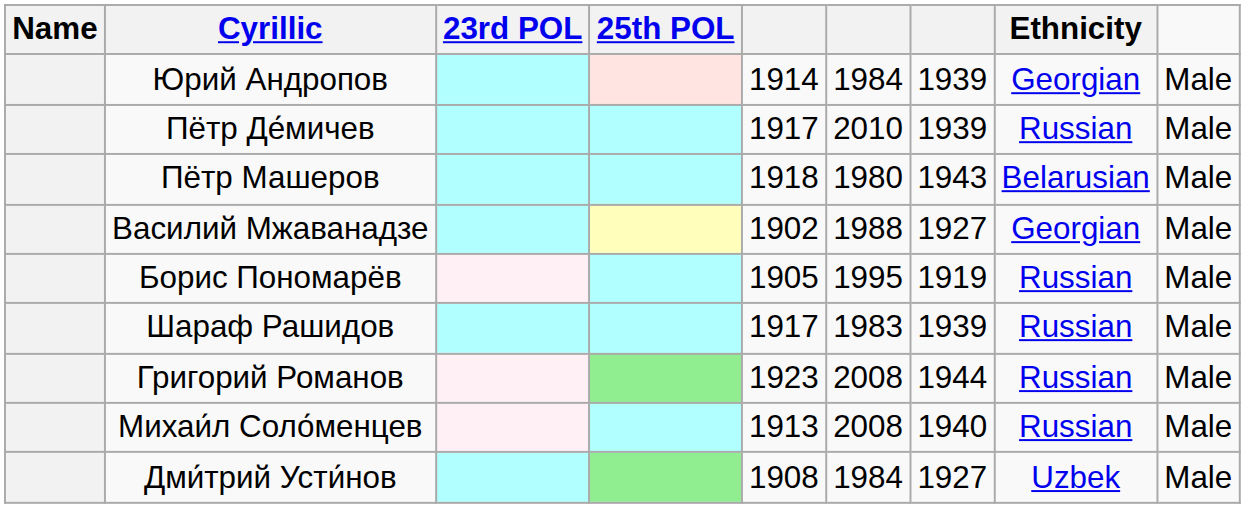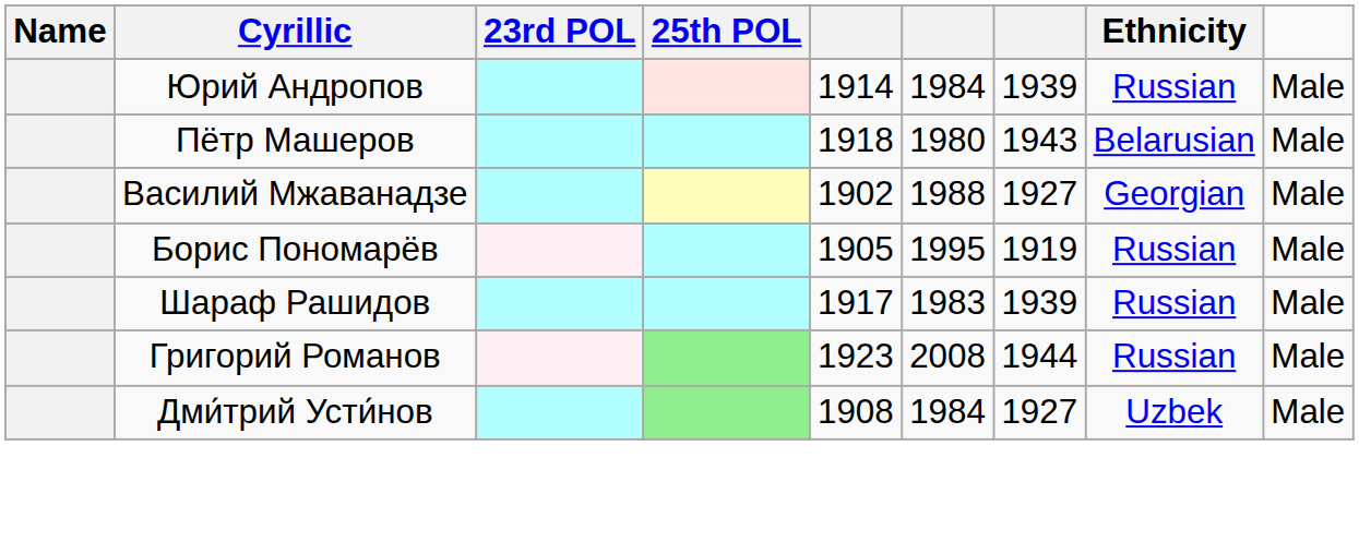Юрий Андропов | Ethnicity: Georgian -> Russian
- row: Пётр Де́мичев | 1917 | 2010 | 1939 | Russian | Male
- row: Михаи́л Соло́менцев | 1913 | 2008 | 1940 | Russian | Male
